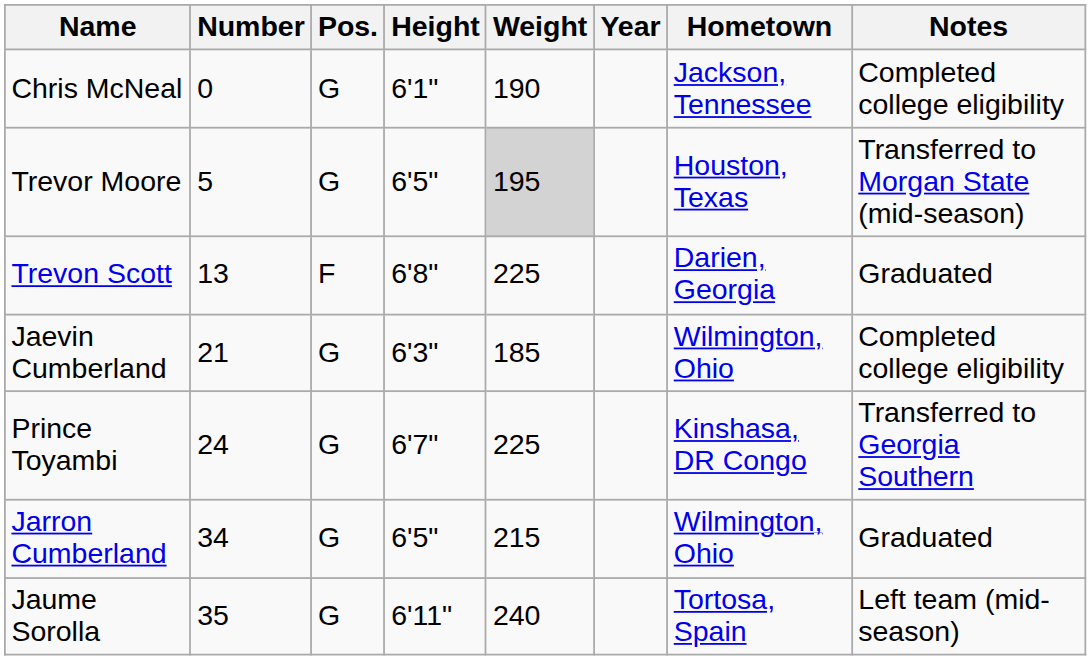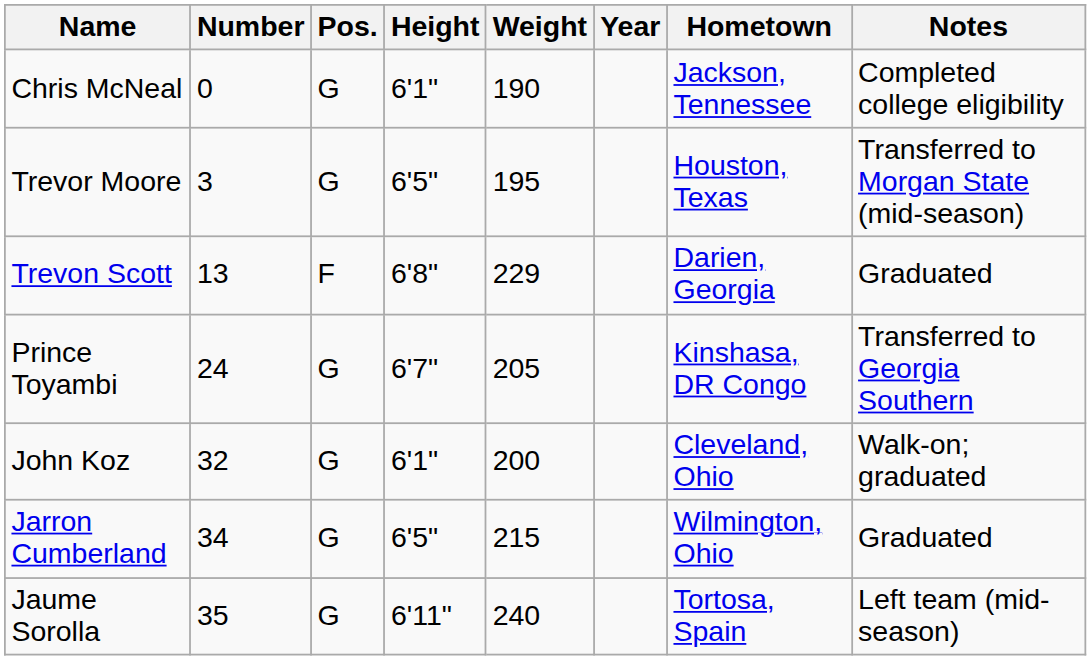Trevor Moore | Number: 5 -> 3
Trevor Moore | Weight: lightgrey background -> no background
Trevon Scott | Weight: 225 -> 229
- row: Jaevin Cumberland | 21 | G | 6'3" | 185 | Wilmington, Ohio | Completed college eligibility
Prince Toyambi | Weight: 225 -> 205
+ row: John Koz | 32 | G | 6'1" | 200 | Cleveland, Ohio | Walk-on; graduated
